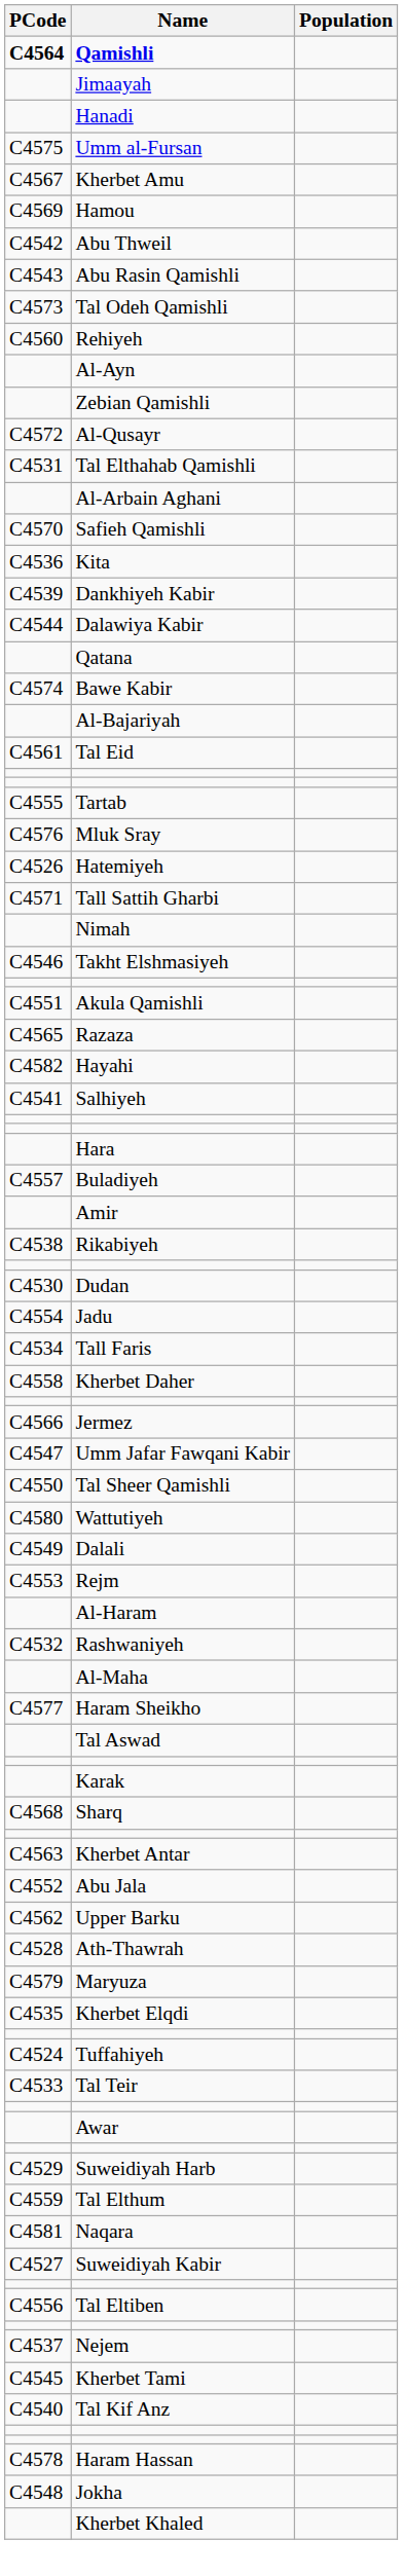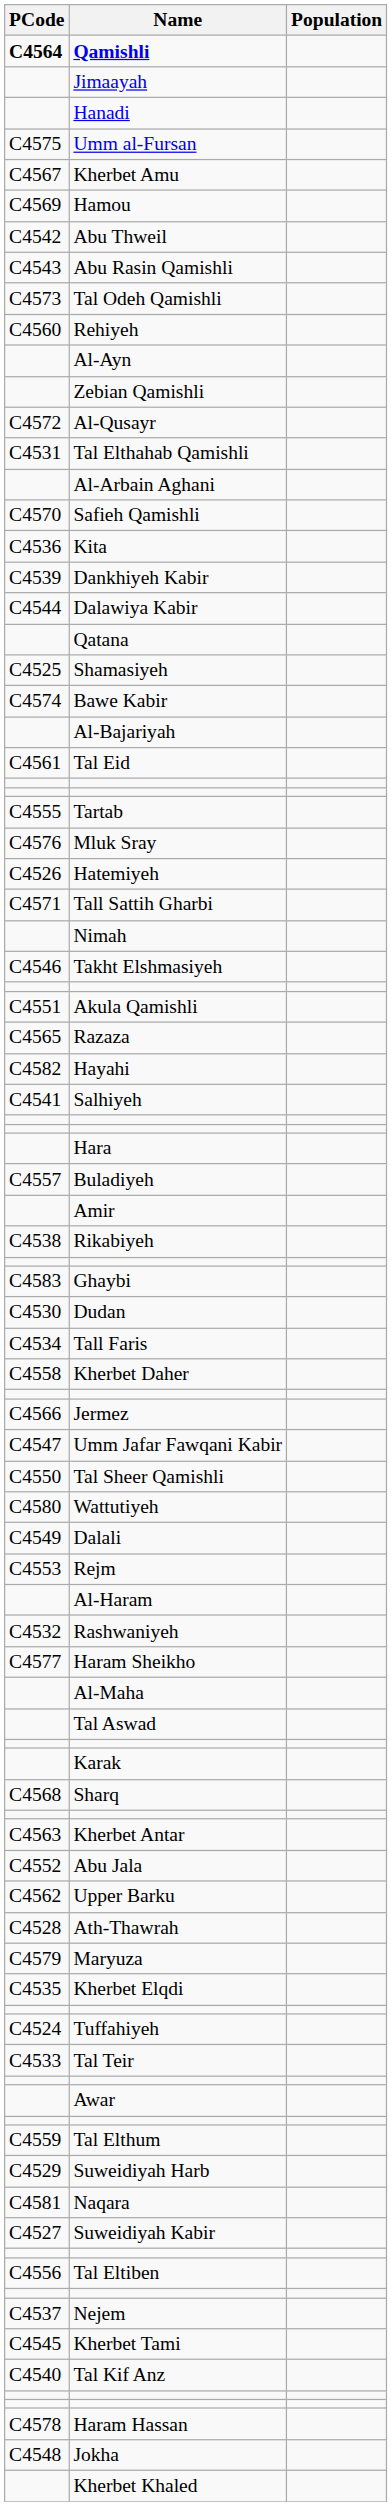+ row: C4525 | Shamasiyeh
+ row: C4583 | Ghaybi
- row: C4554 | Jadu
rows swapped: Haram Sheikho <-> Al-Maha
rows swapped: Tal Elthum <-> Suweidiyah Harb
